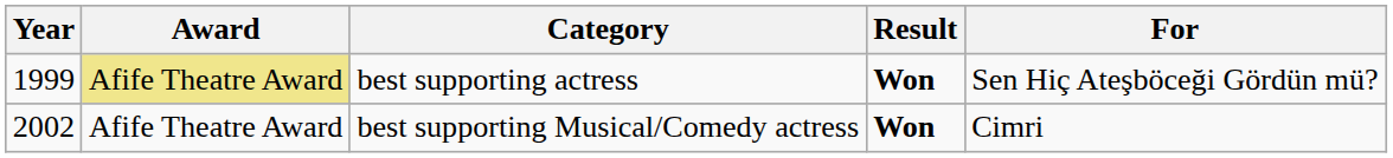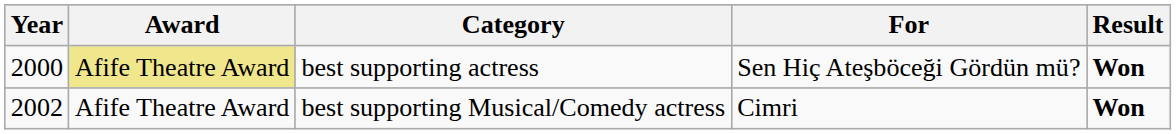columns swapped: Result <-> For
best supporting actress | Year: 1999 -> 2000
